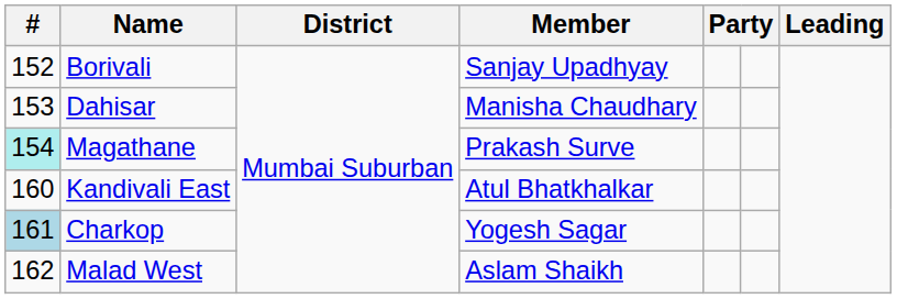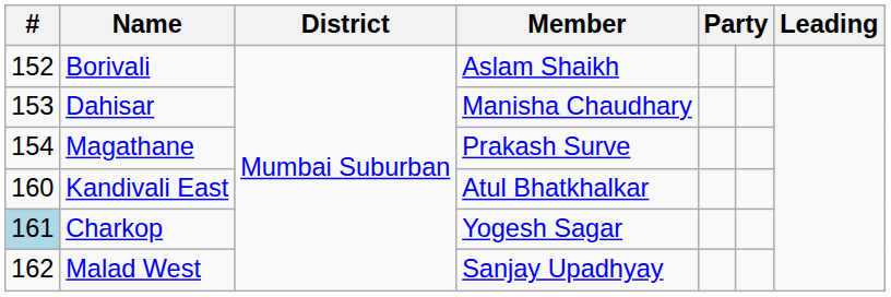Borivali | Member: Sanjay Upadhyay -> Aslam Shaikh
Magathane | #: paleturquoise background -> no background
Malad West | Member: Aslam Shaikh -> Sanjay Upadhyay
